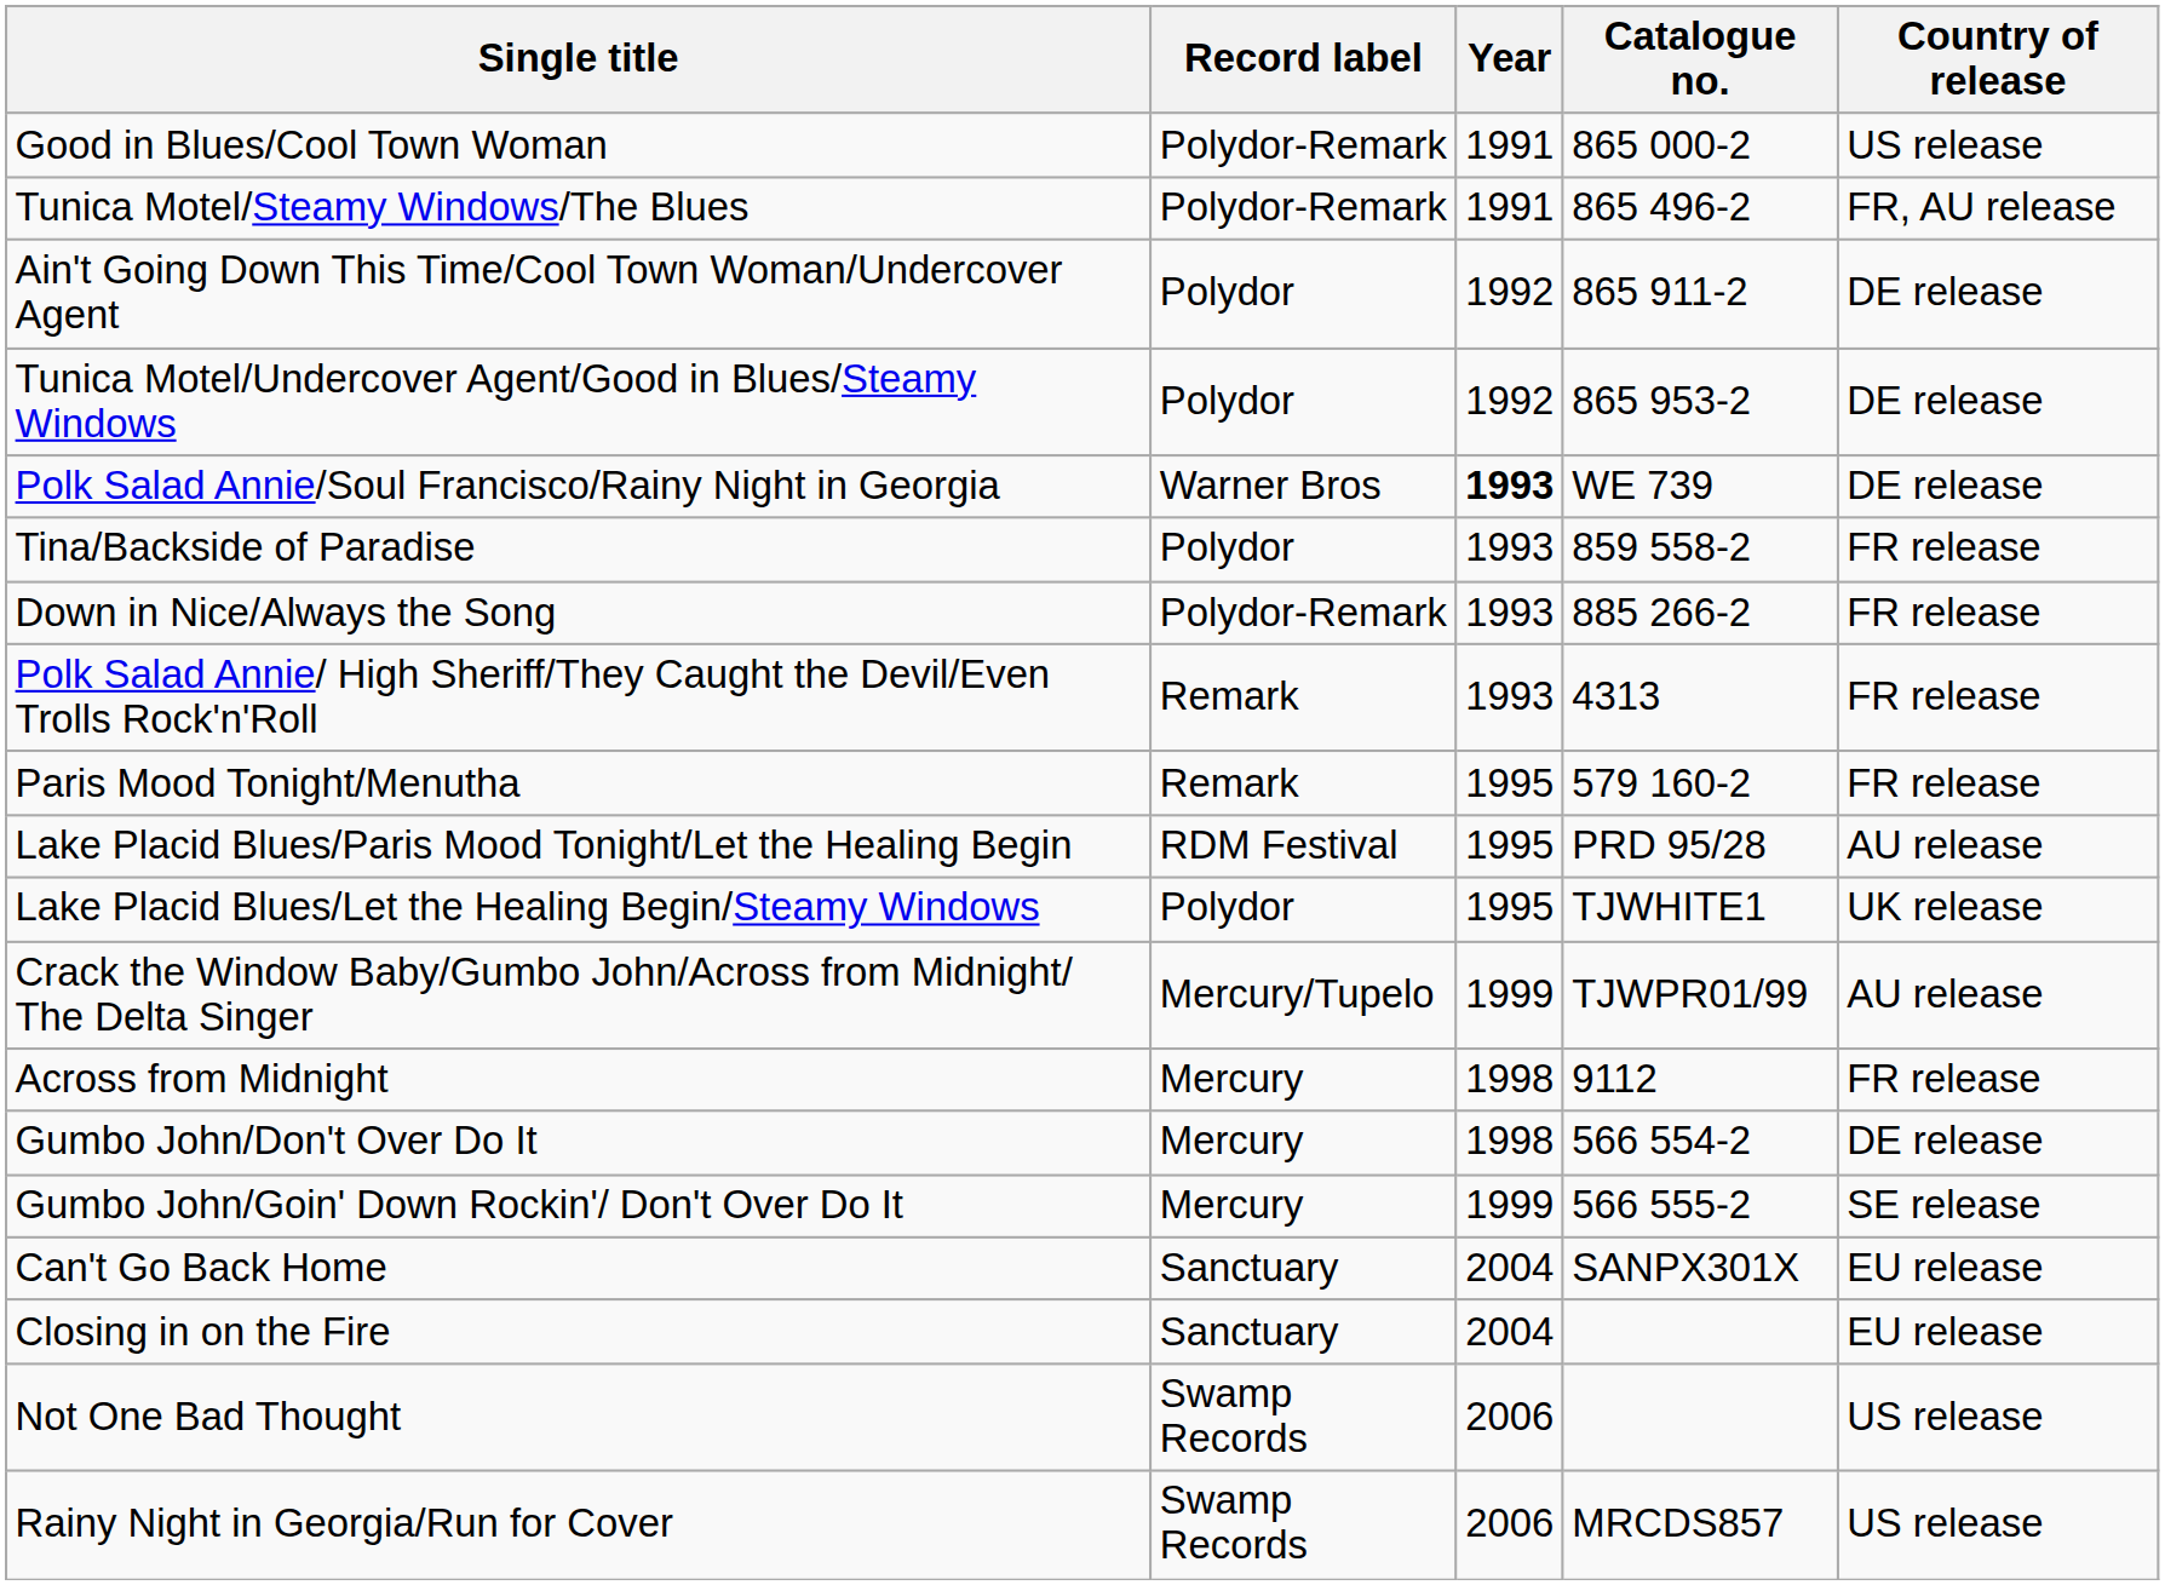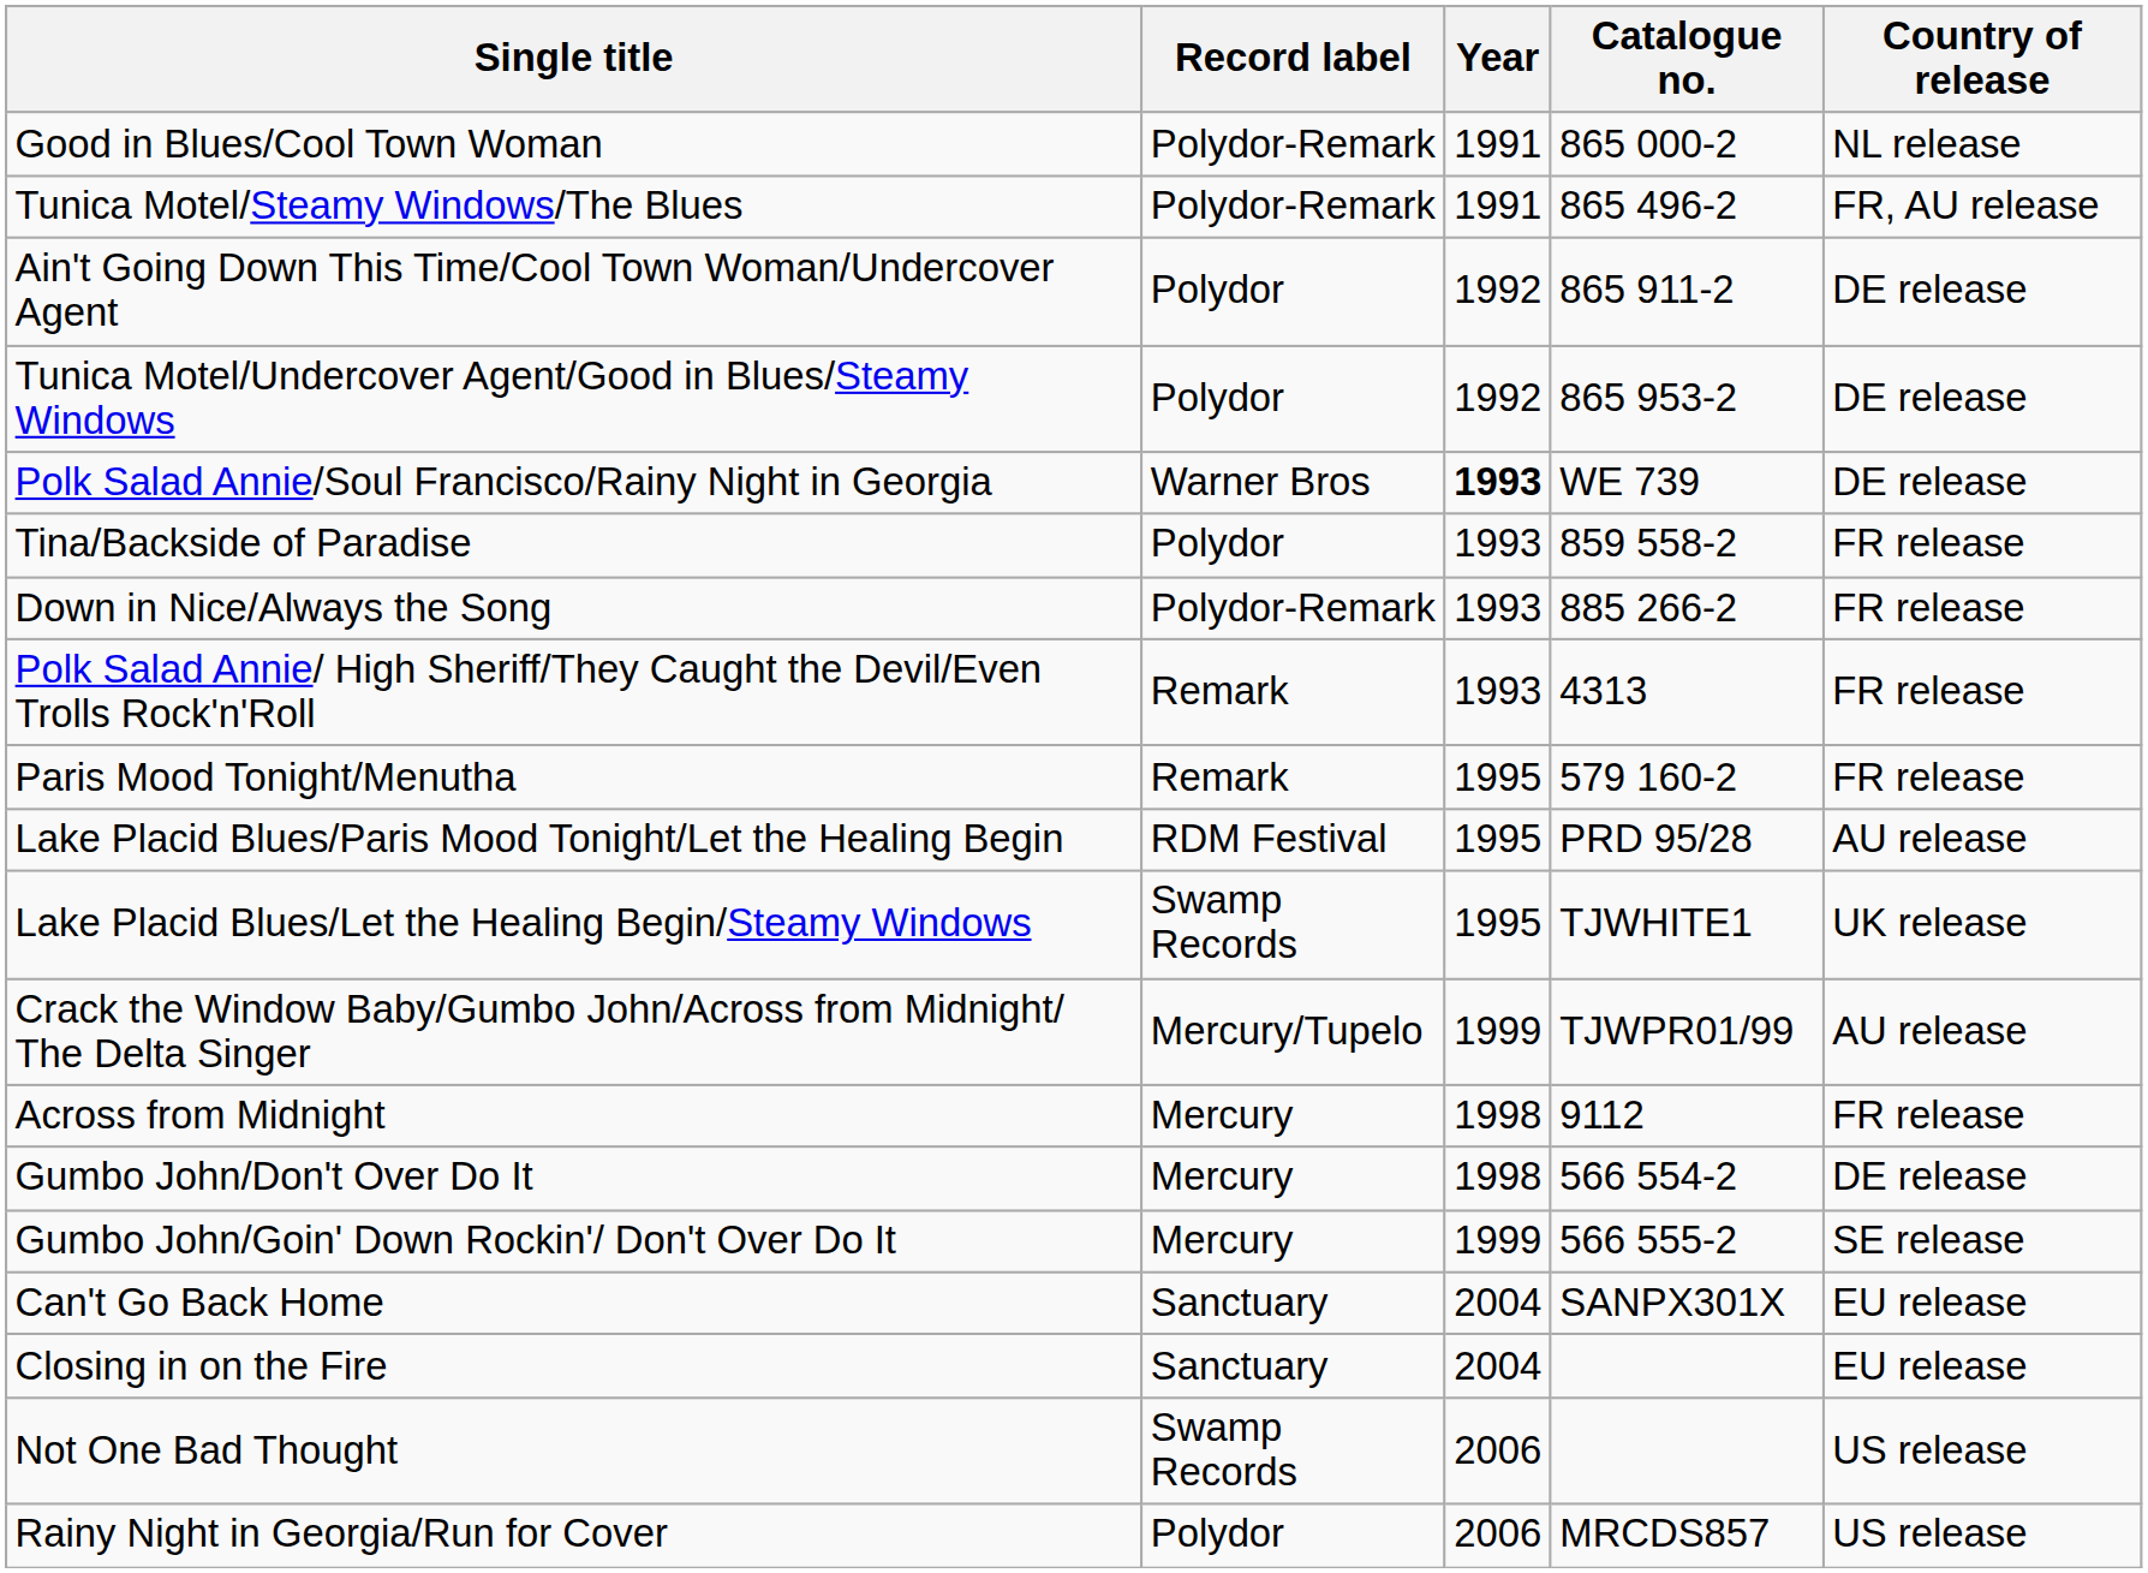Good in Blues/Cool Town Woman | Country of release: US release -> NL release
Lake Placid Blues/Let the Healing Begin/Steamy Windows | Record label: Polydor -> Swamp Records
Rainy Night in Georgia/Run for Cover | Record label: Swamp Records -> Polydor
